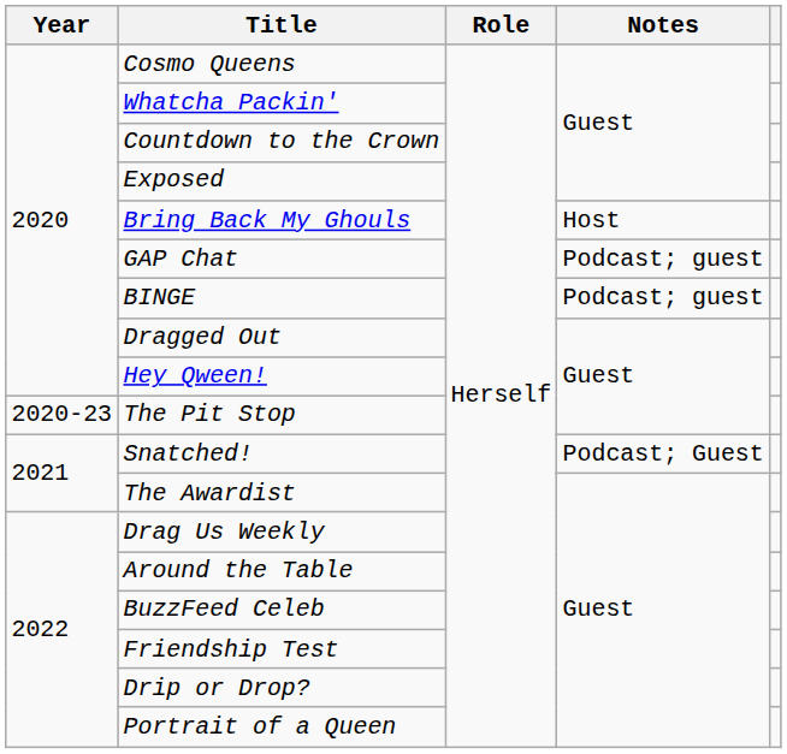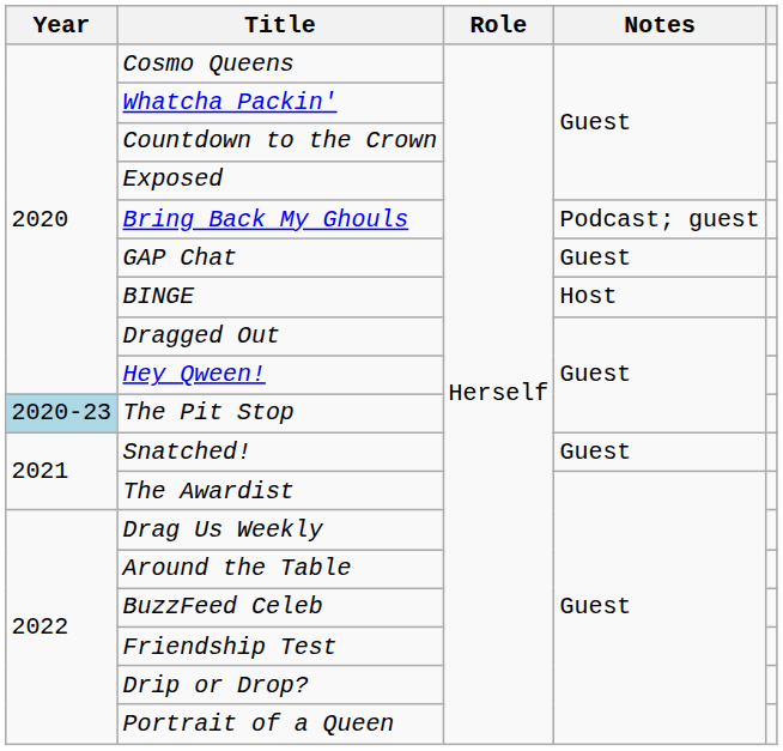Bring Back My Ghouls | Notes: Host -> Podcast; guest
GAP Chat | Notes: Podcast; guest -> Guest
BINGE | Notes: Podcast; guest -> Host
The Pit Stop | Year: no background -> lightblue background
Snatched! | Notes: Podcast; Guest -> Guest
